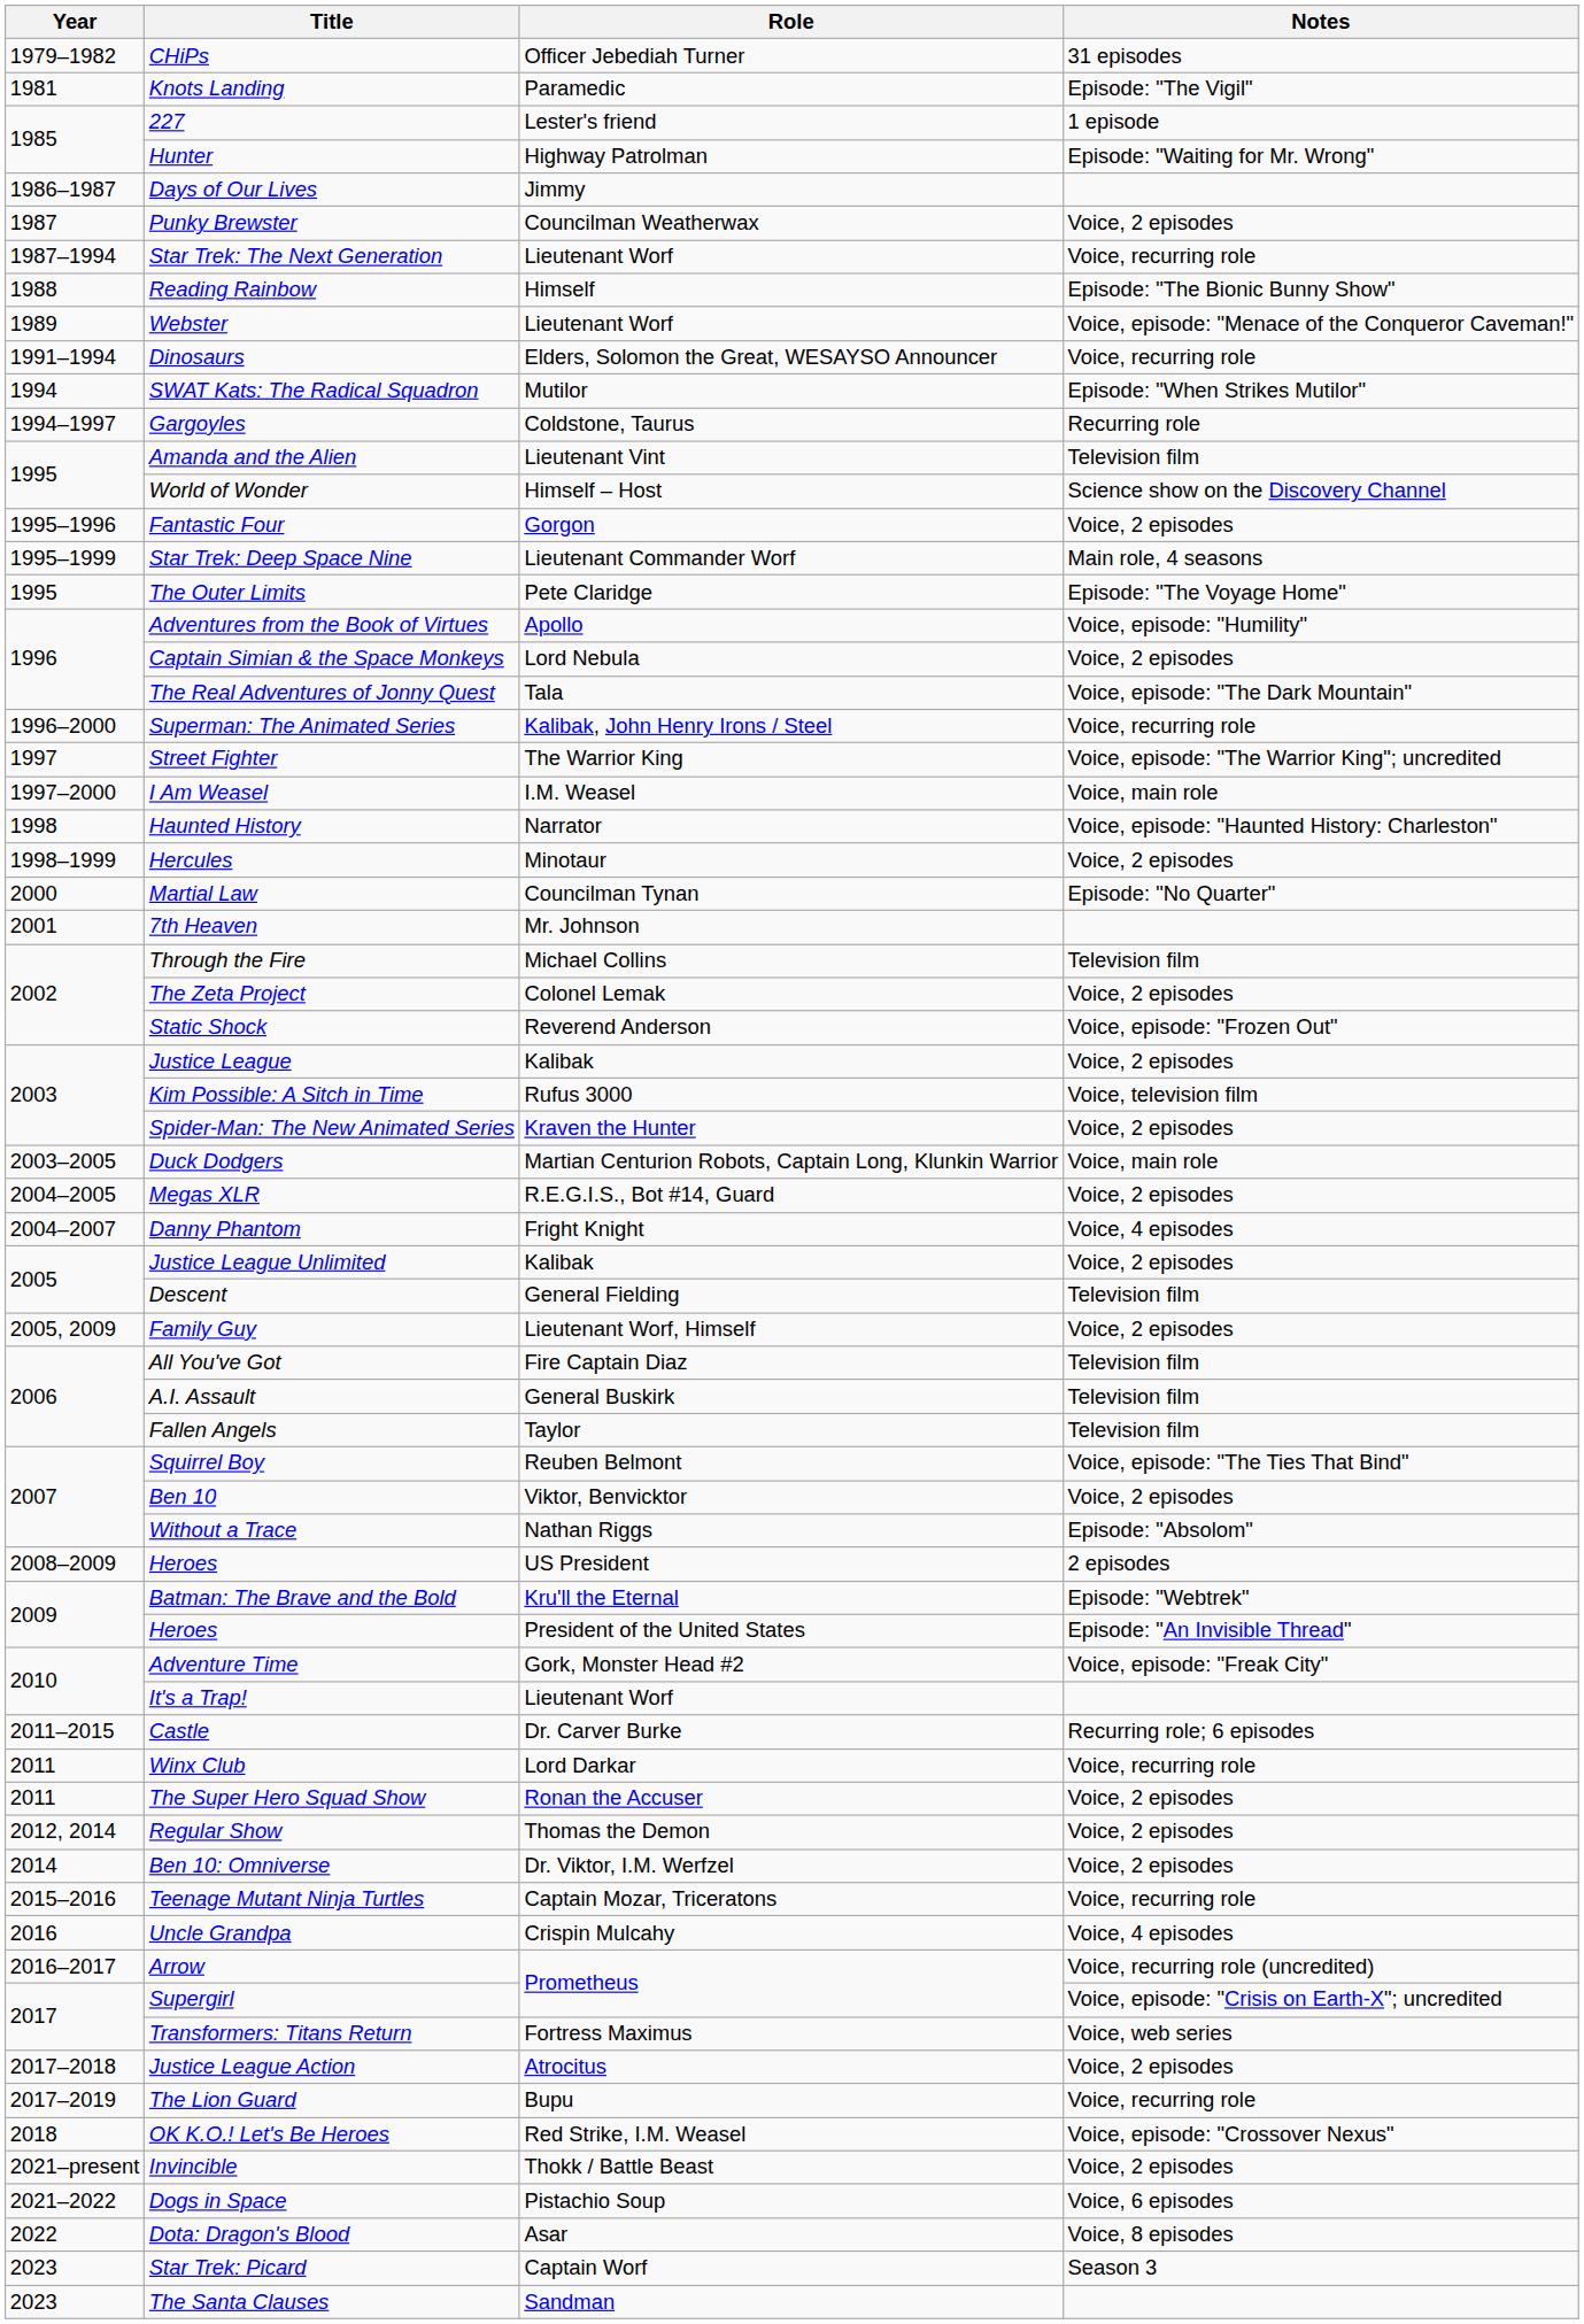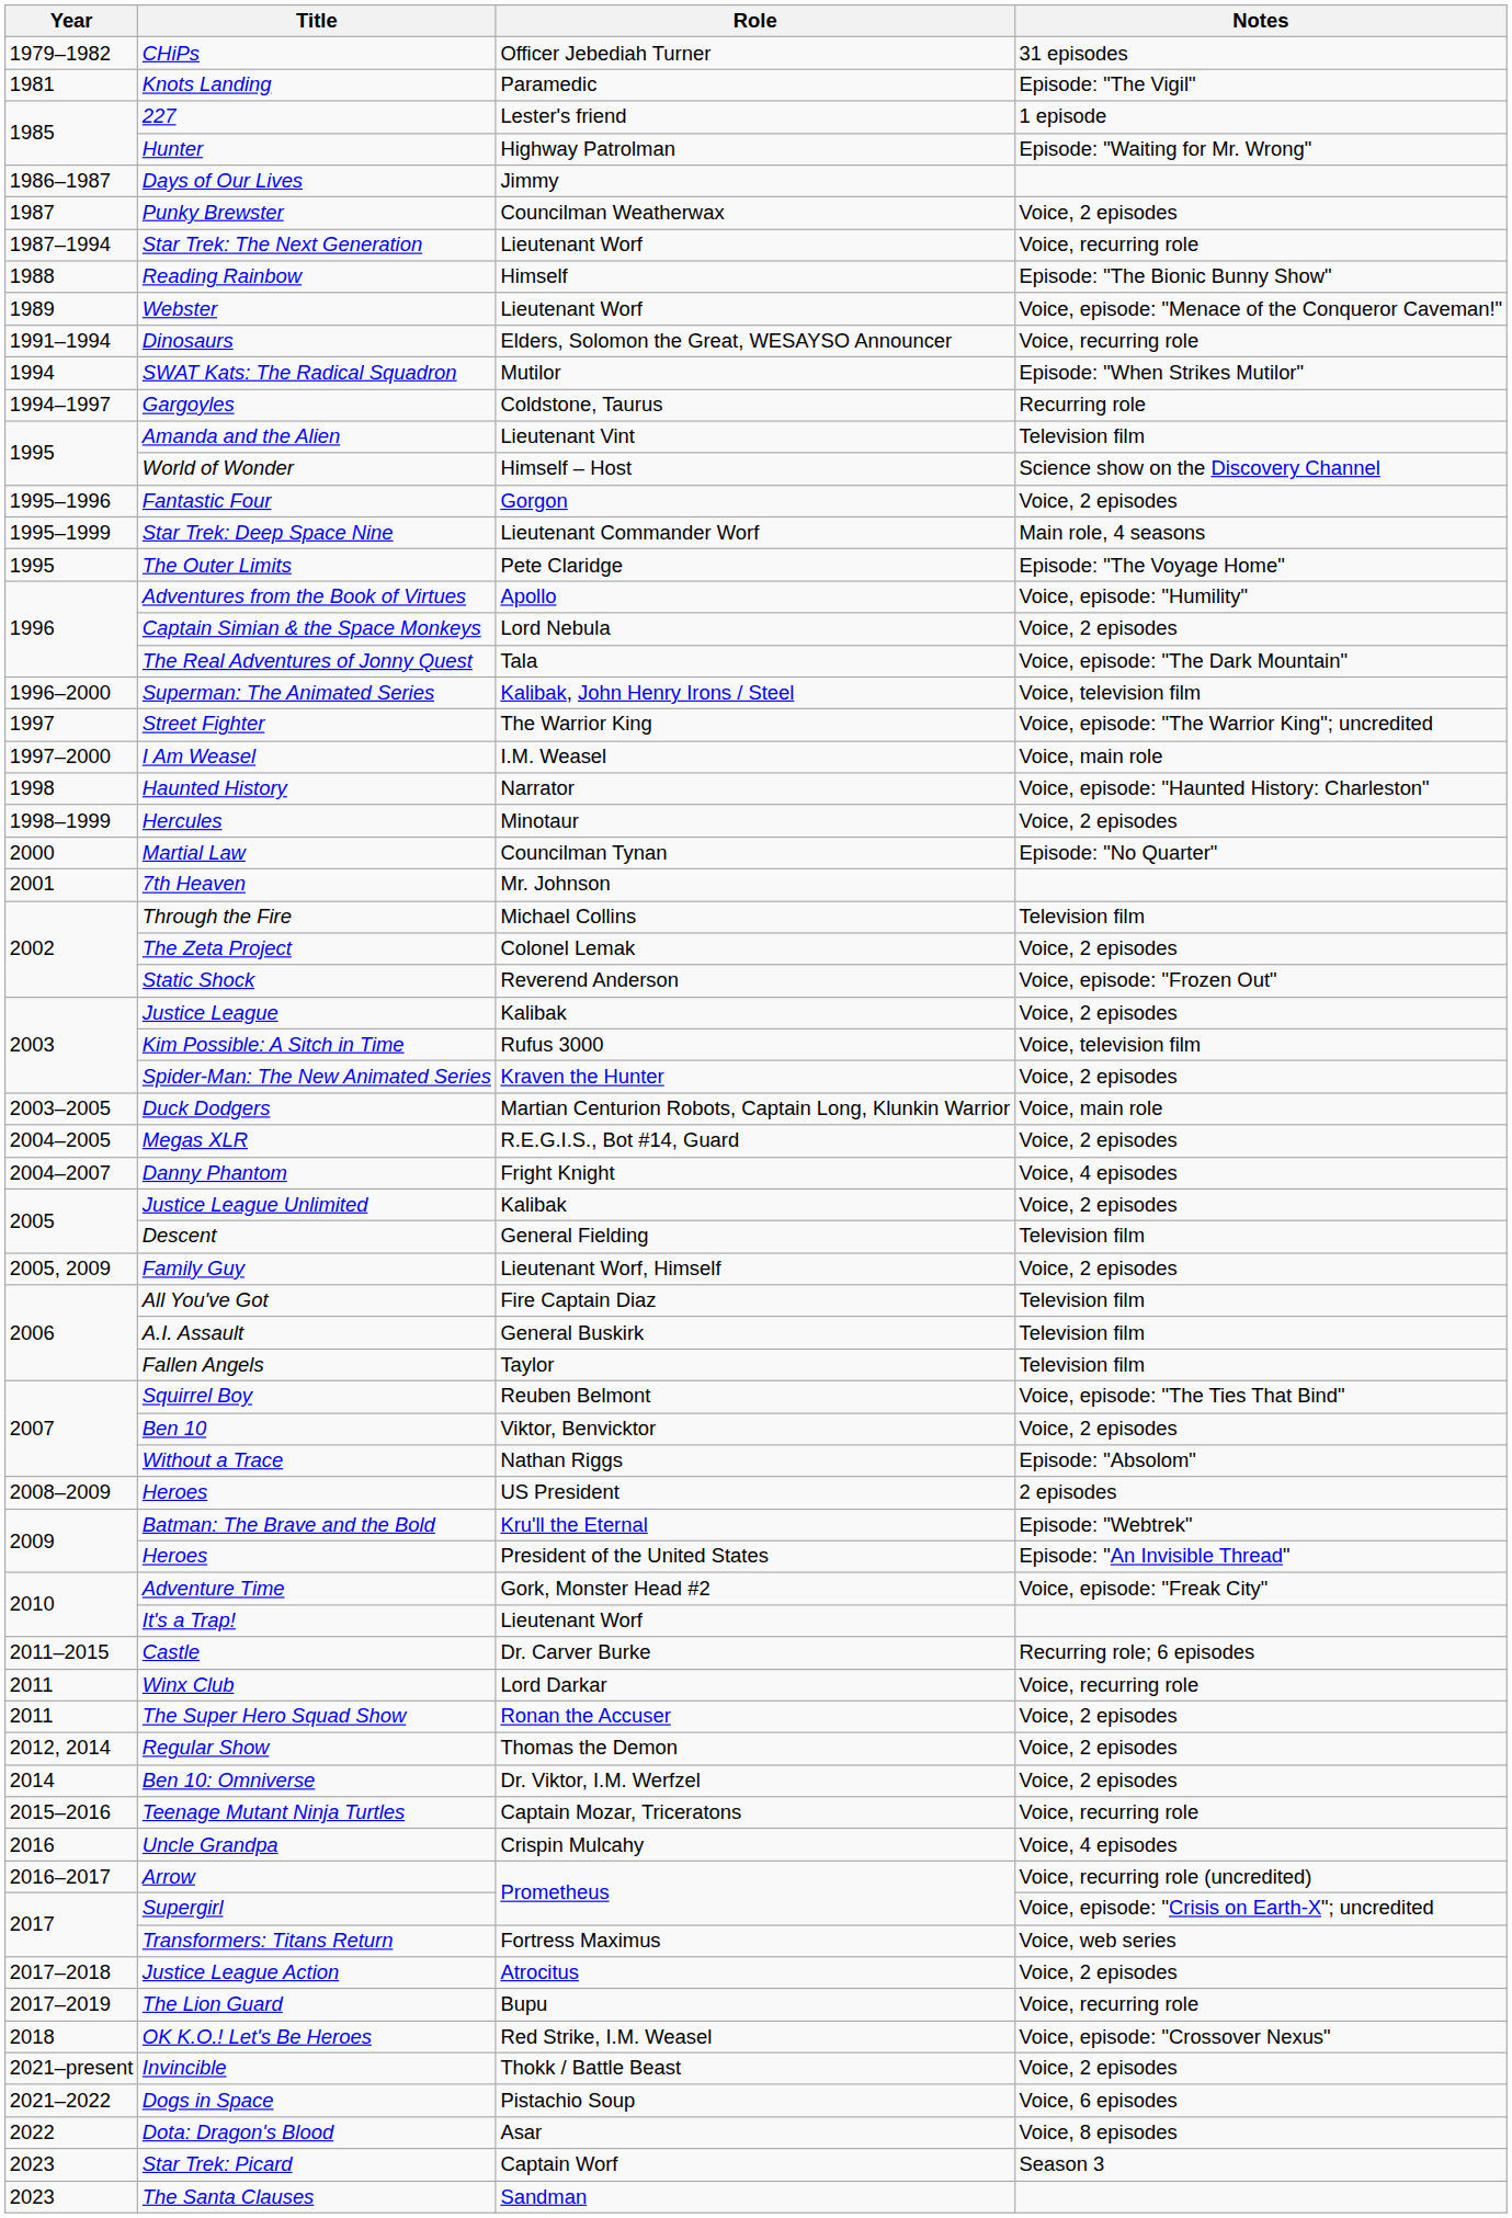Superman: The Animated Series | Notes: Voice, recurring role -> Voice, television film
